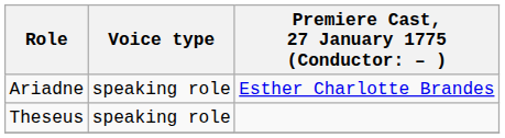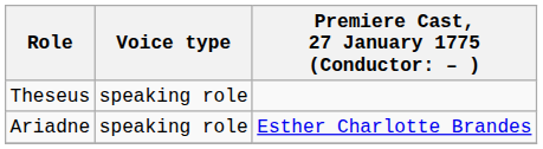rows swapped: Ariadne <-> Theseus
